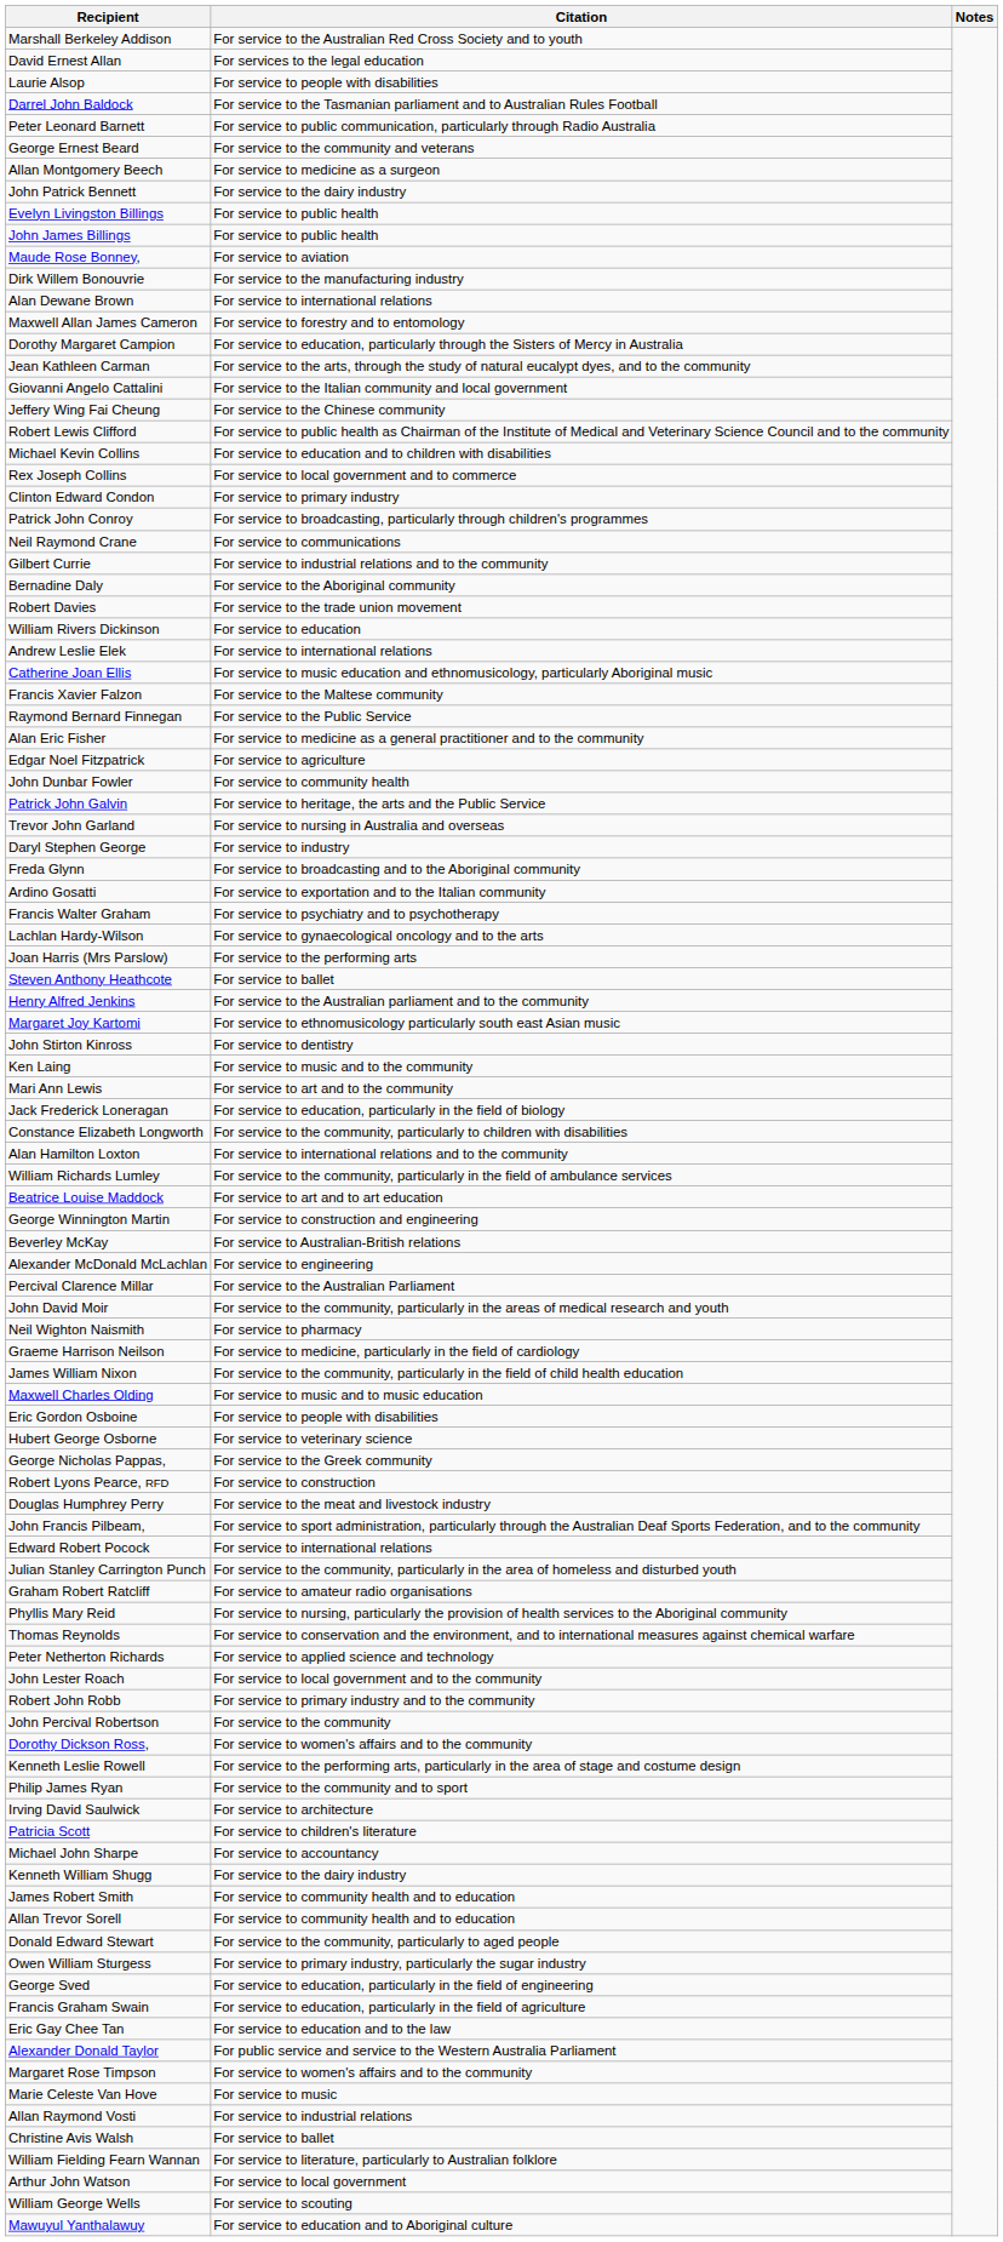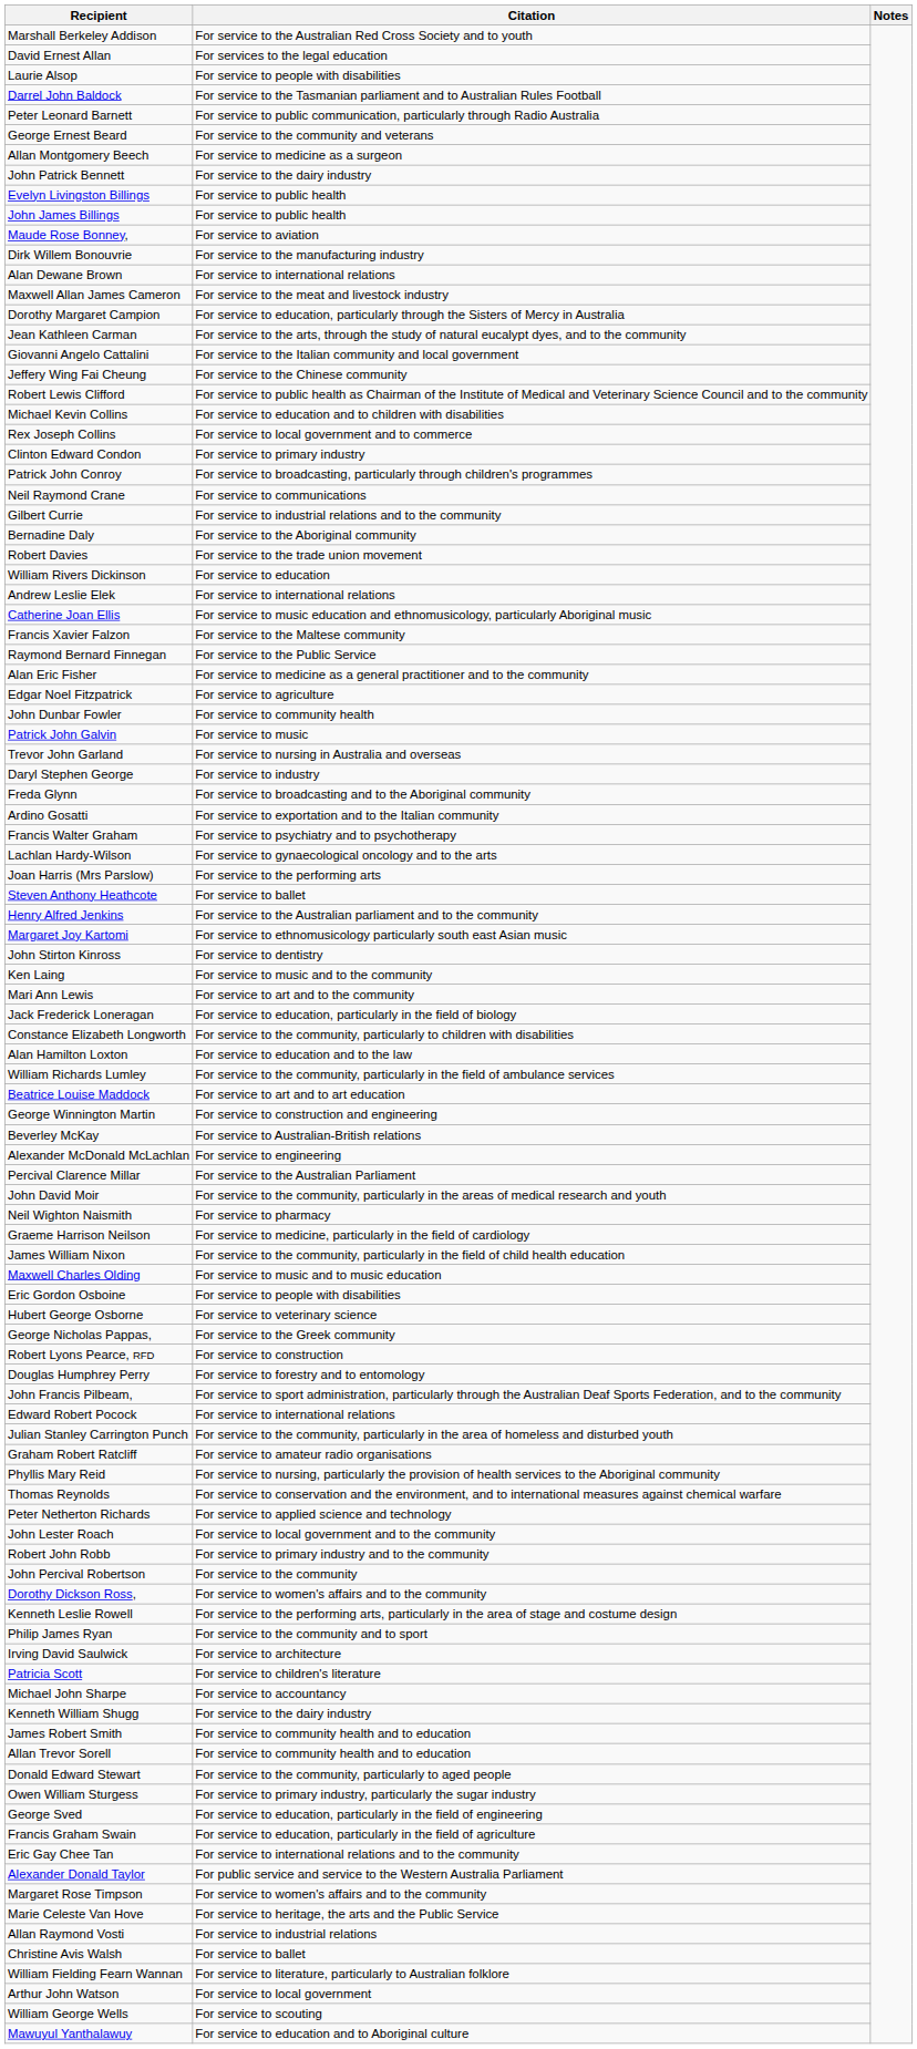Maxwell Allan James Cameron | Citation: For service to forestry and to entomology -> For service to the meat and livestock industry
Patrick John Galvin | Citation: For service to heritage, the arts and the Public Service -> For service to music
Alan Hamilton Loxton | Citation: For service to international relations and to the community -> For service to education and to the law
Douglas Humphrey Perry | Citation: For service to the meat and livestock industry -> For service to forestry and to entomology
Eric Gay Chee Tan | Citation: For service to education and to the law -> For service to international relations and to the community
Marie Celeste Van Hove | Citation: For service to music -> For service to heritage, the arts and the Public Service
